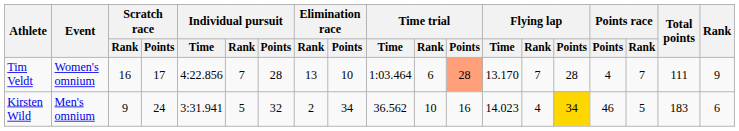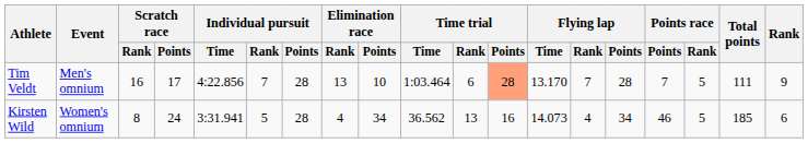Tim Veldt | Event: Women's omnium -> Men's omnium
Tim Veldt | Points race / Points: 4 -> 7
Tim Veldt | Points race / Rank: 7 -> 5
Kirsten Wild | Event: Men's omnium -> Women's omnium
Kirsten Wild | Scratch race / Rank: 9 -> 8
Kirsten Wild | Individual pursuit / Points: 32 -> 28
Kirsten Wild | Elimination race / Rank: 2 -> 4
Kirsten Wild | Time trial / Rank: 10 -> 13
Kirsten Wild | Flying lap / Time: 14.023 -> 14.073
Kirsten Wild | Flying lap / Points: gold background -> no background
Kirsten Wild | Total points: 183 -> 185
